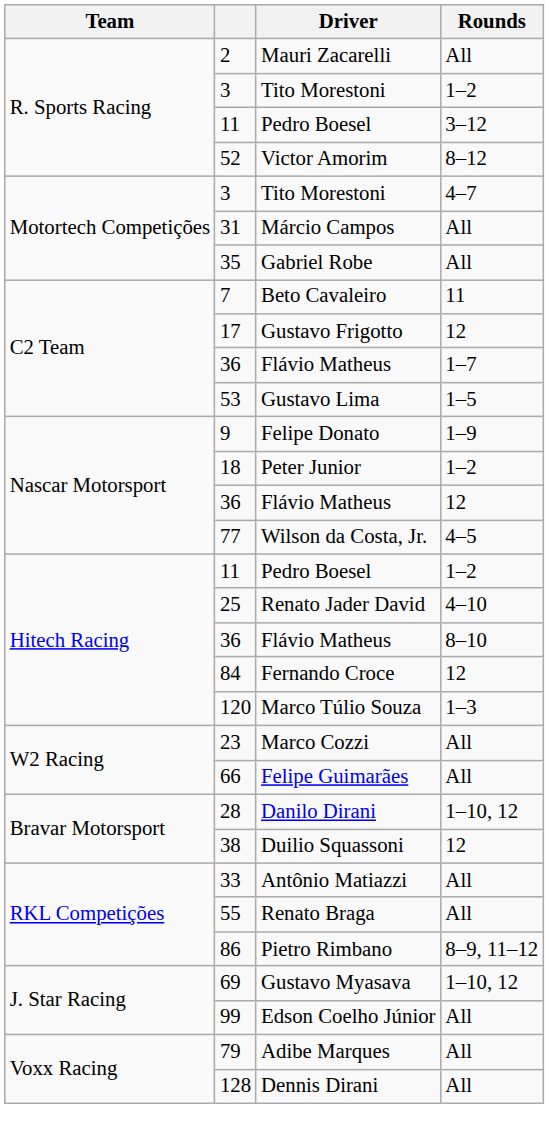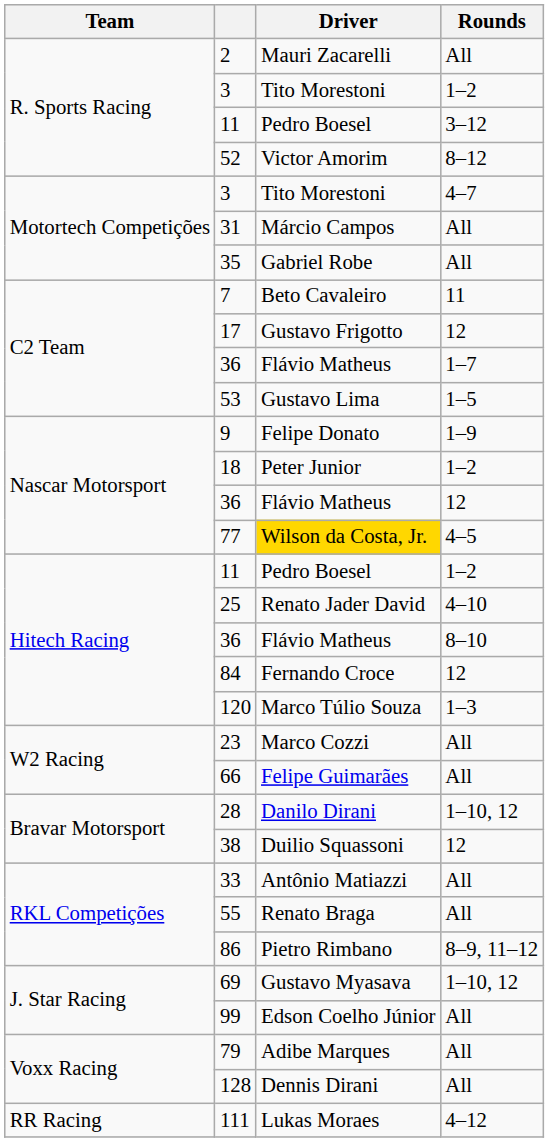77 | Driver: no background -> gold background
+ row: RR Racing | 111 | Lukas Moraes | 4–12
